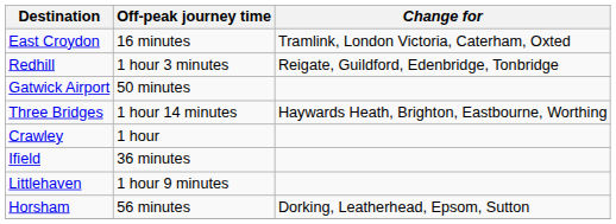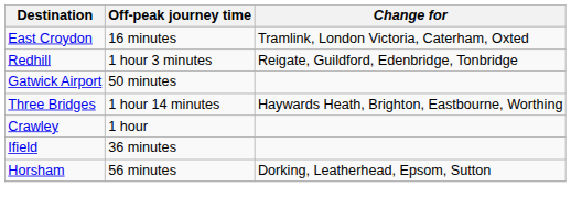- row: Littlehaven | 1 hour 9 minutes
